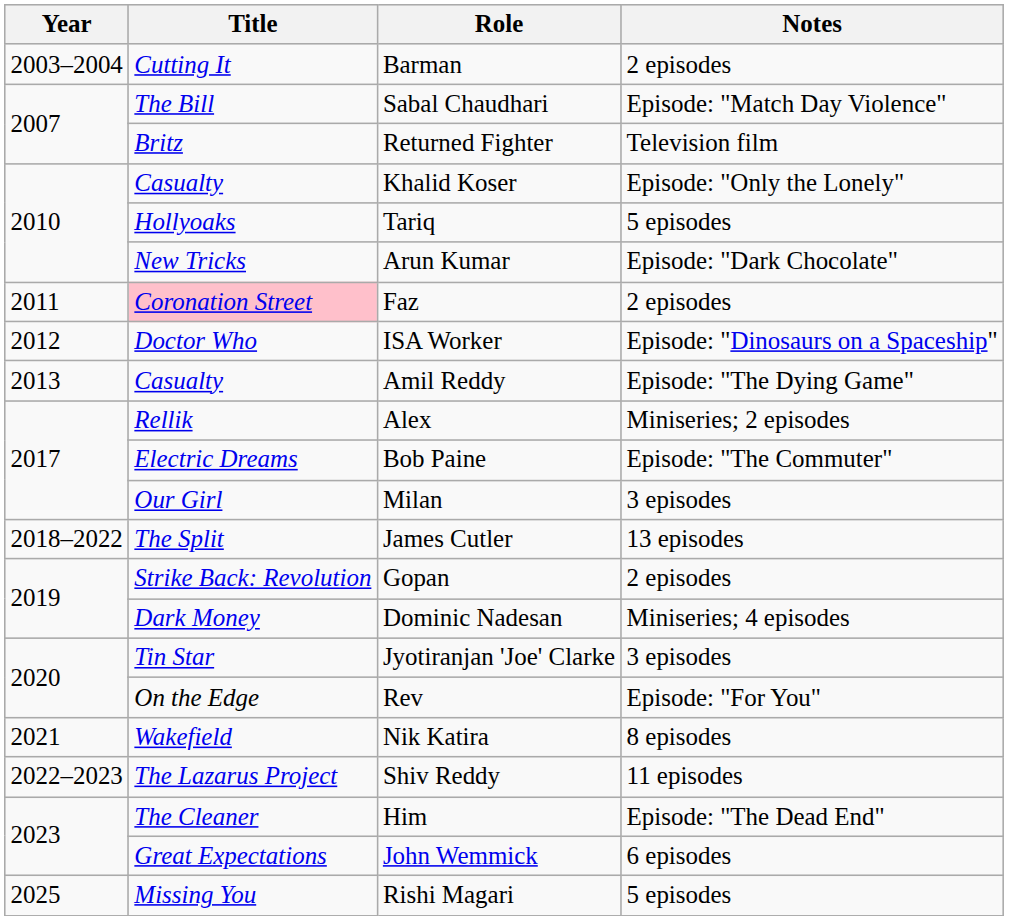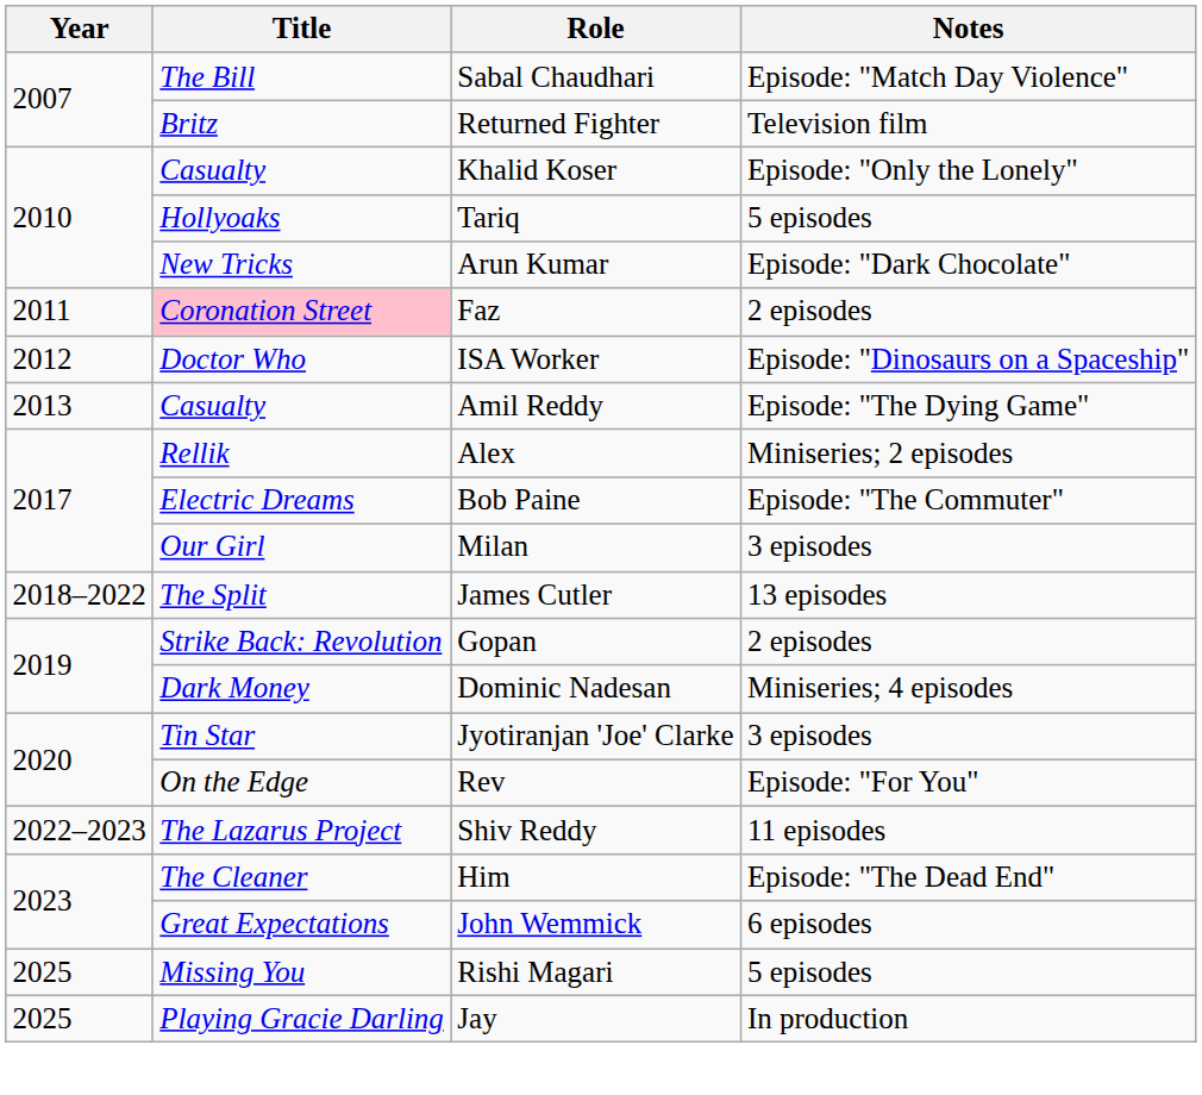- row: 2003–2004 | Cutting It | Barman | 2 episodes
- row: 2021 | Wakefield | Nik Katira | 8 episodes
+ row: 2025 | Playing Gracie Darling | Jay | In production
